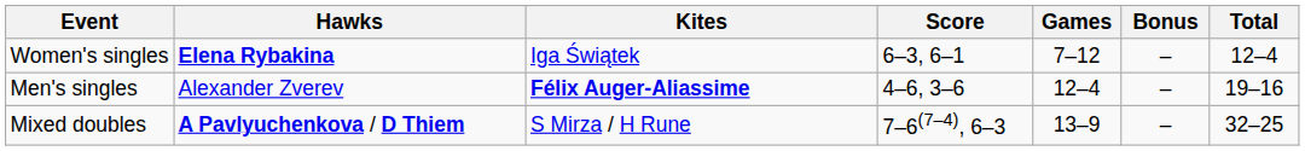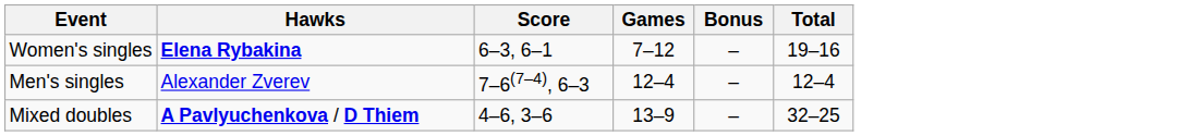- column: Kites | Iga Świątek | Félix Auger-Aliassime | S Mirza / H Rune
Women's singles | Total: 12–4 -> 19–16
Men's singles | Score: 4–6, 3–6 -> 7–6(7–4), 6–3
Men's singles | Total: 19–16 -> 12–4
Mixed doubles | Score: 7–6(7–4), 6–3 -> 4–6, 3–6
